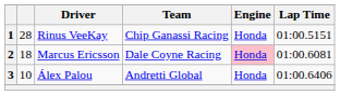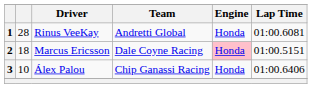1 | Team: Chip Ganassi Racing -> Andretti Global
1 | Lap Time: 01:00.5151 -> 01:00.6081
2 | Lap Time: 01:00.6081 -> 01:00.5151
3 | Team: Andretti Global -> Chip Ganassi Racing
